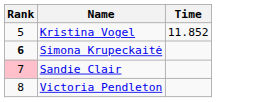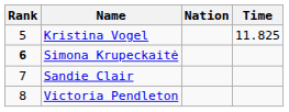+ column: Nation
Kristina Vogel | Time: 11.852 -> 11.825
Sandie Clair | Rank: pink background -> no background
